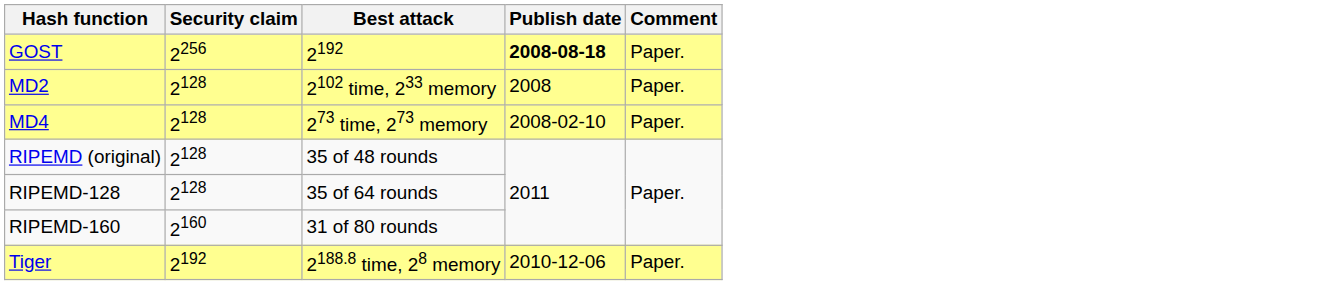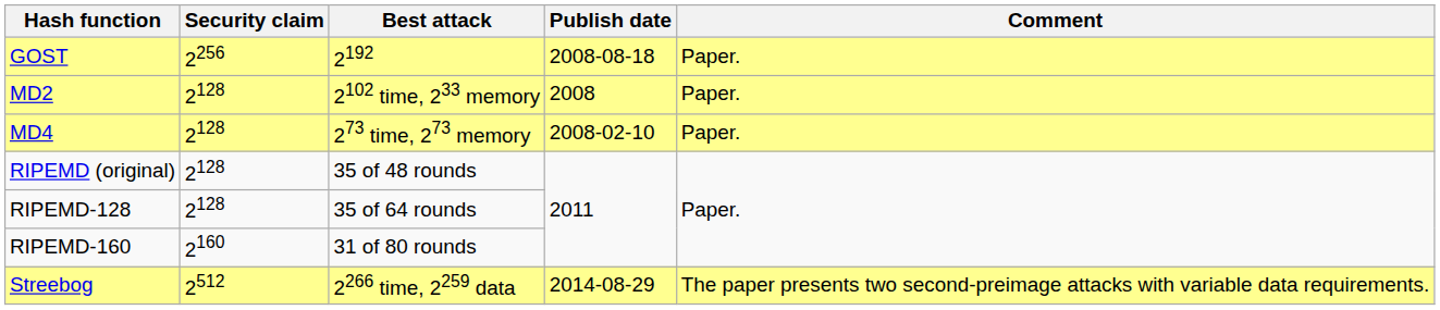GOST | Publish date: bold -> normal
+ row: Streebog | 2512 | 2266 time, 2259 data | 2014-08-29 | The paper presents two second-preimage attacks with variable data requirements.
- row: Tiger | 2192 | 2188.8 time, 28 memory | 2010-12-06 | Paper.
